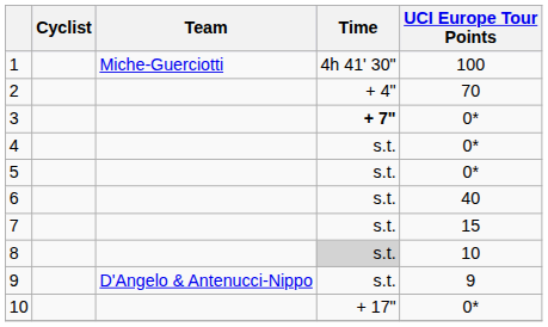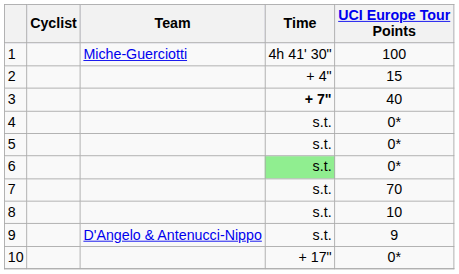2 | UCI Europe Tour Points: 70 -> 15
3 | UCI Europe Tour Points: 0* -> 40
6 | Time: no background -> lightgreen background
6 | UCI Europe Tour Points: 40 -> 0*
7 | UCI Europe Tour Points: 15 -> 70
8 | Time: lightgrey background -> no background
